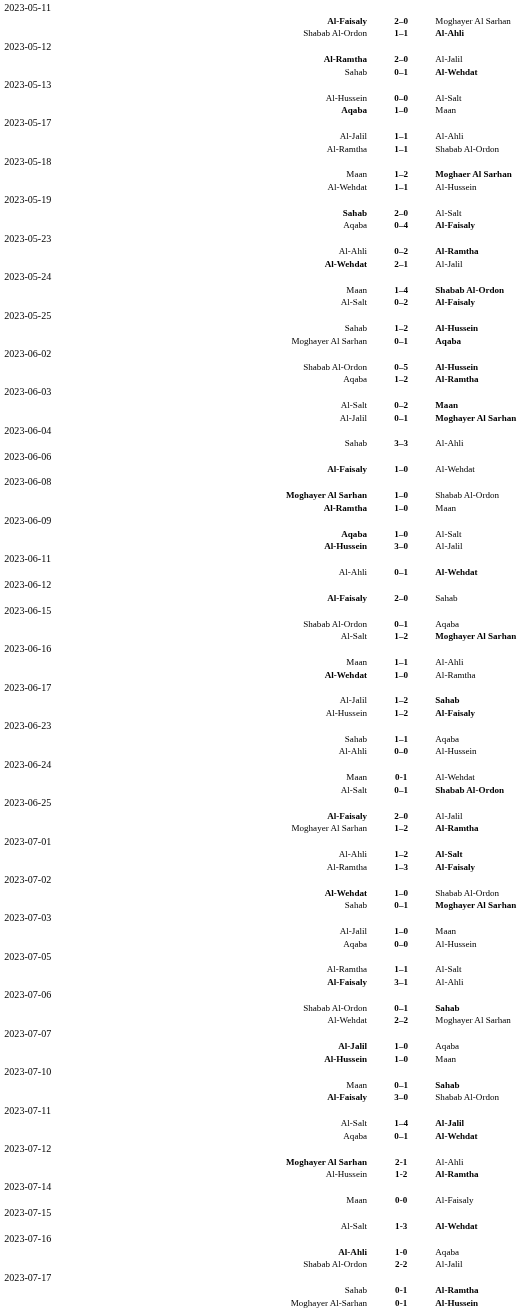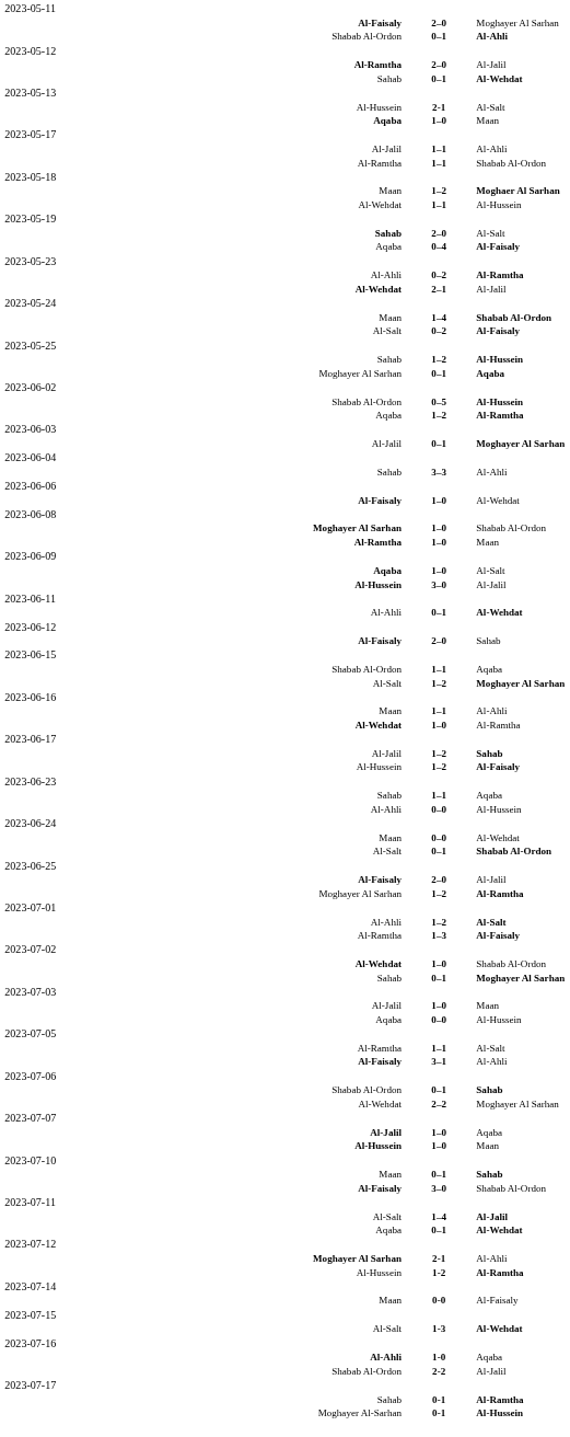Shabab Al-Ordon / Al-Ahli | column 2: 1–1 -> 0–1
Al-Hussein / Al-Salt | column 2: 0–0 -> 2-1
- row: Al-Salt | 0–2 | Maan
Shabab Al-Ordon / Aqaba | column 2: 0–1 -> 1–1
Maan / Al-Wehdat | column 2: 0-1 -> 0–0
